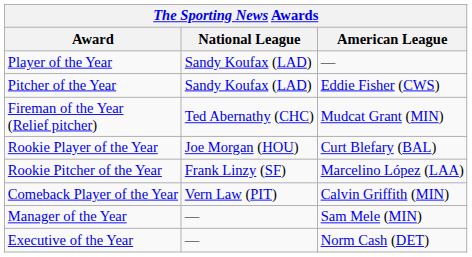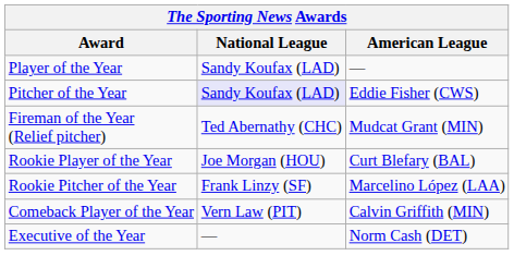Pitcher of the Year | National League: no background -> lavender background
- row: Manager of the Year | — | Sam Mele (MIN)
